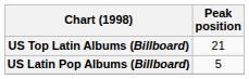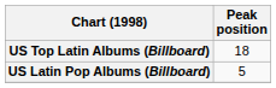US Top Latin Albums (Billboard) | Peak position: 21 -> 18
